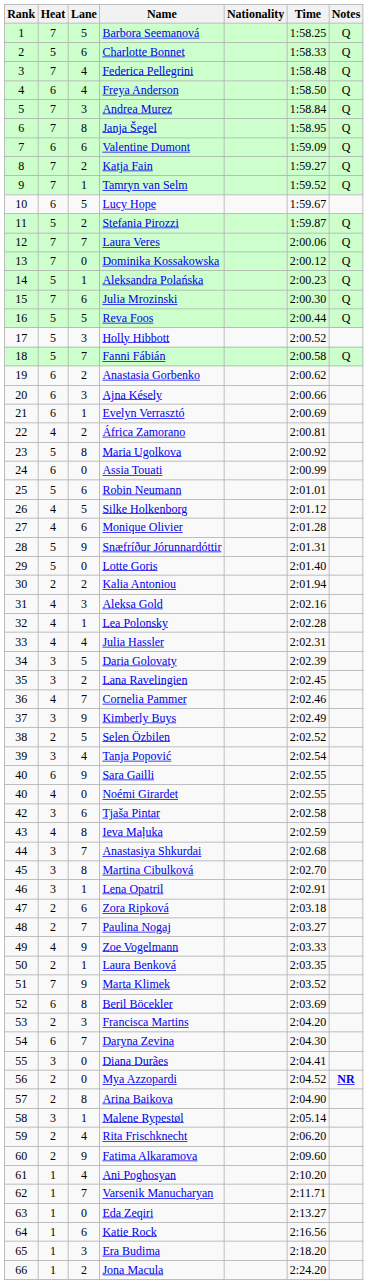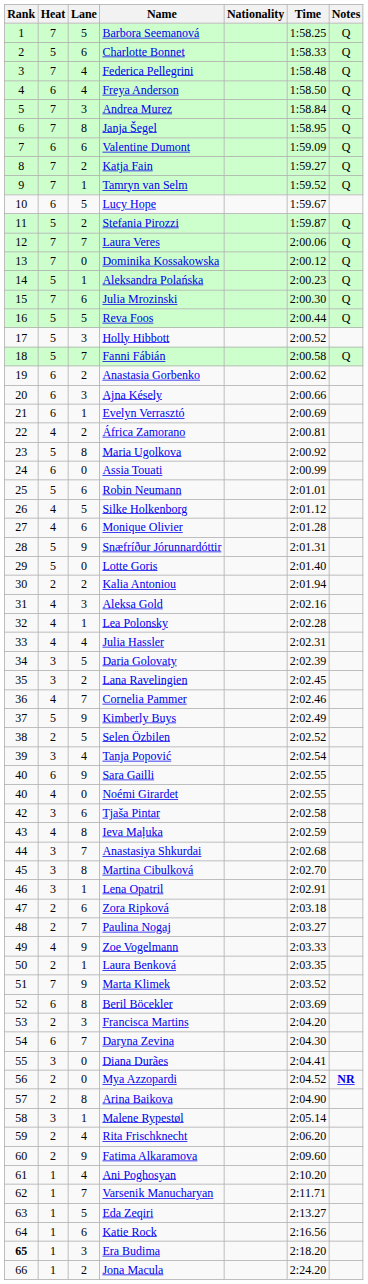Kimberly Buys | Heat: 3 -> 5
Eda Zeqiri | Lane: 0 -> 5
Era Budima | Rank: normal -> bold
